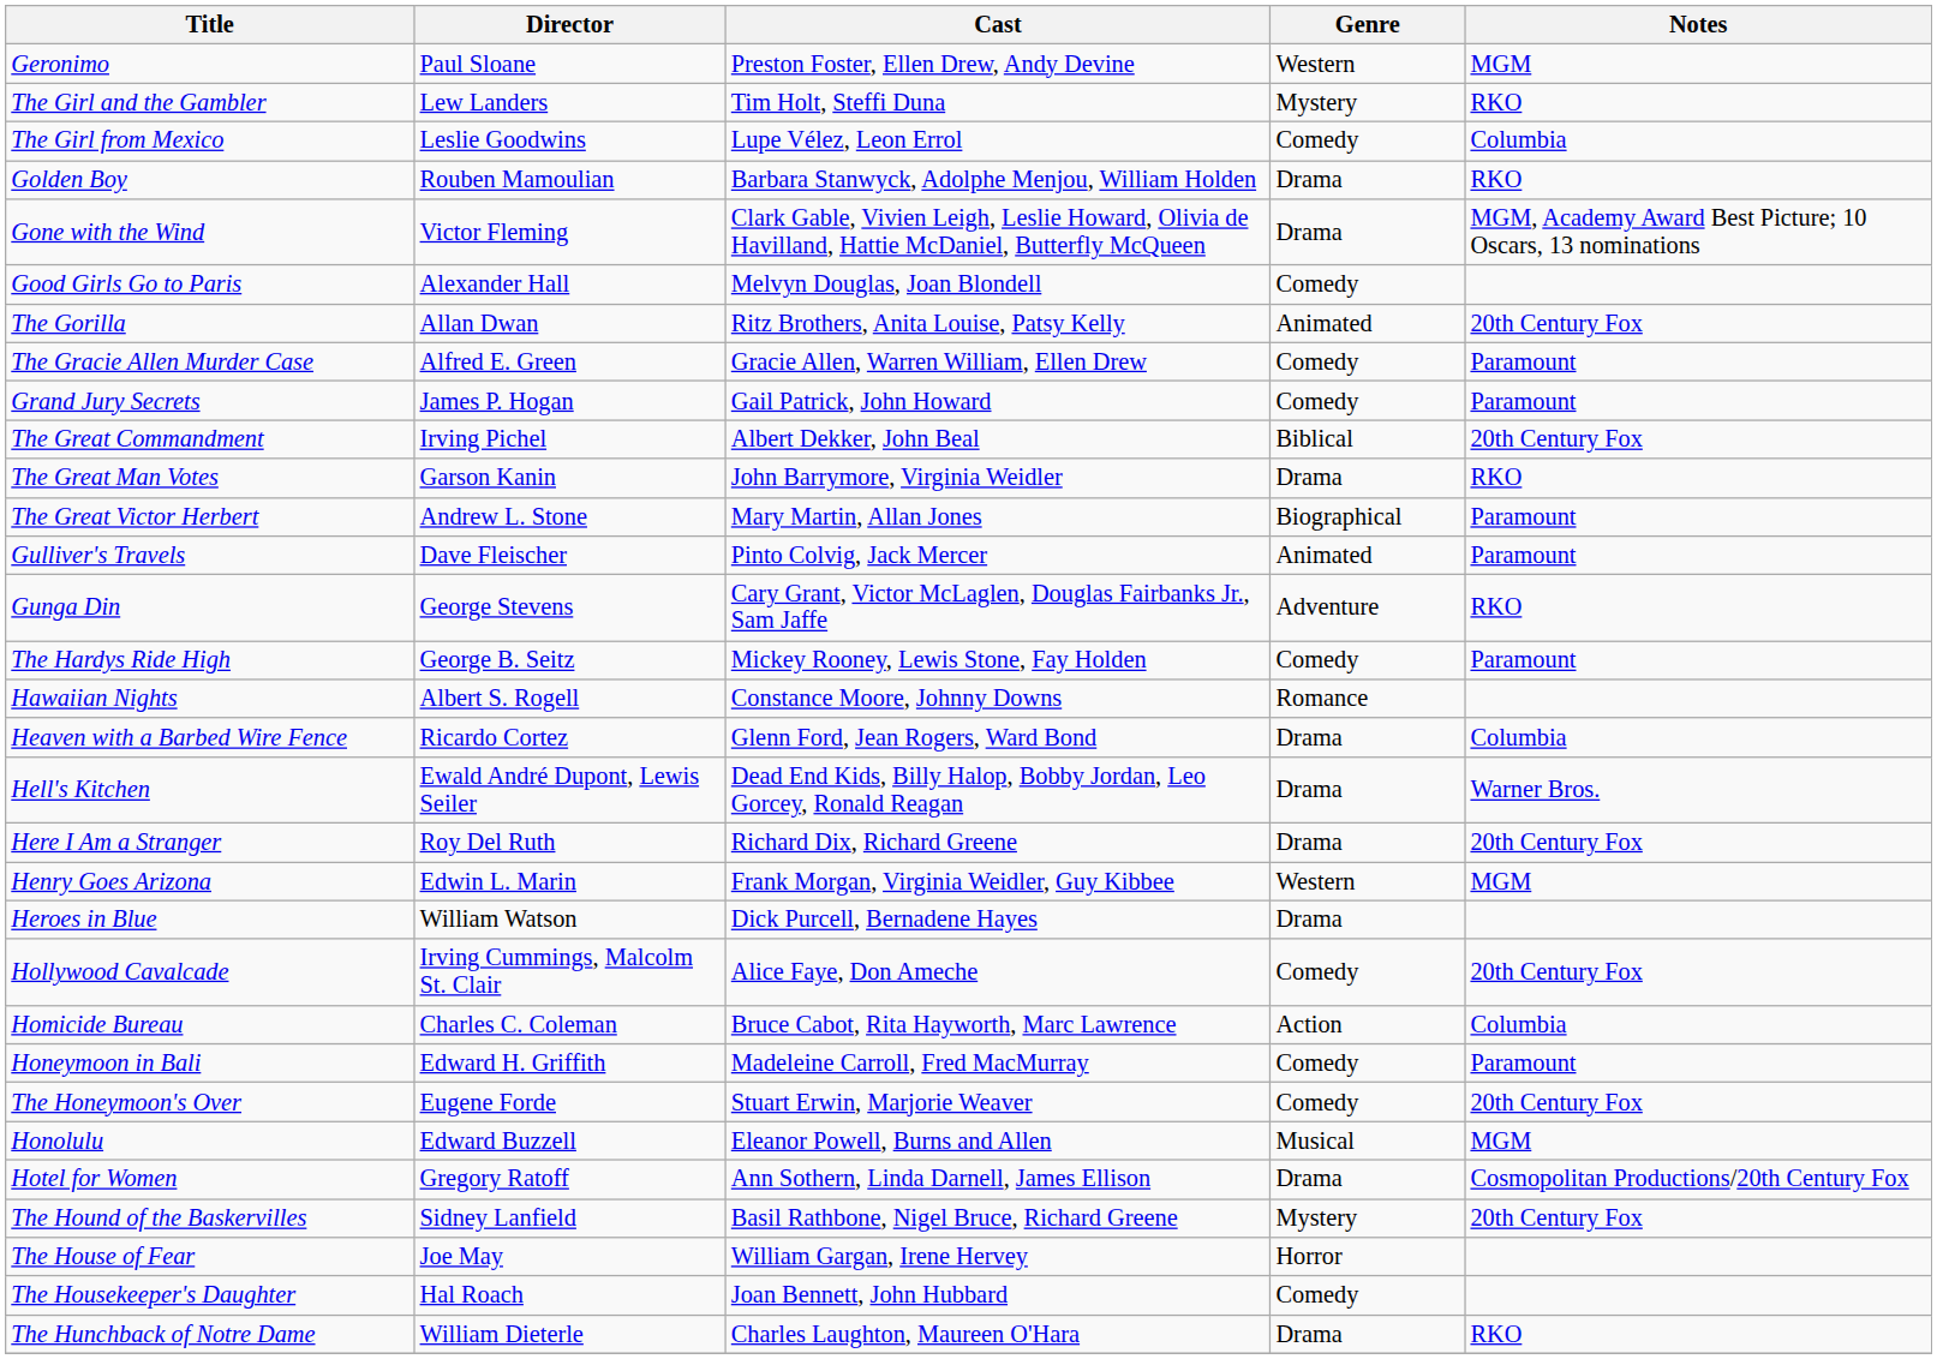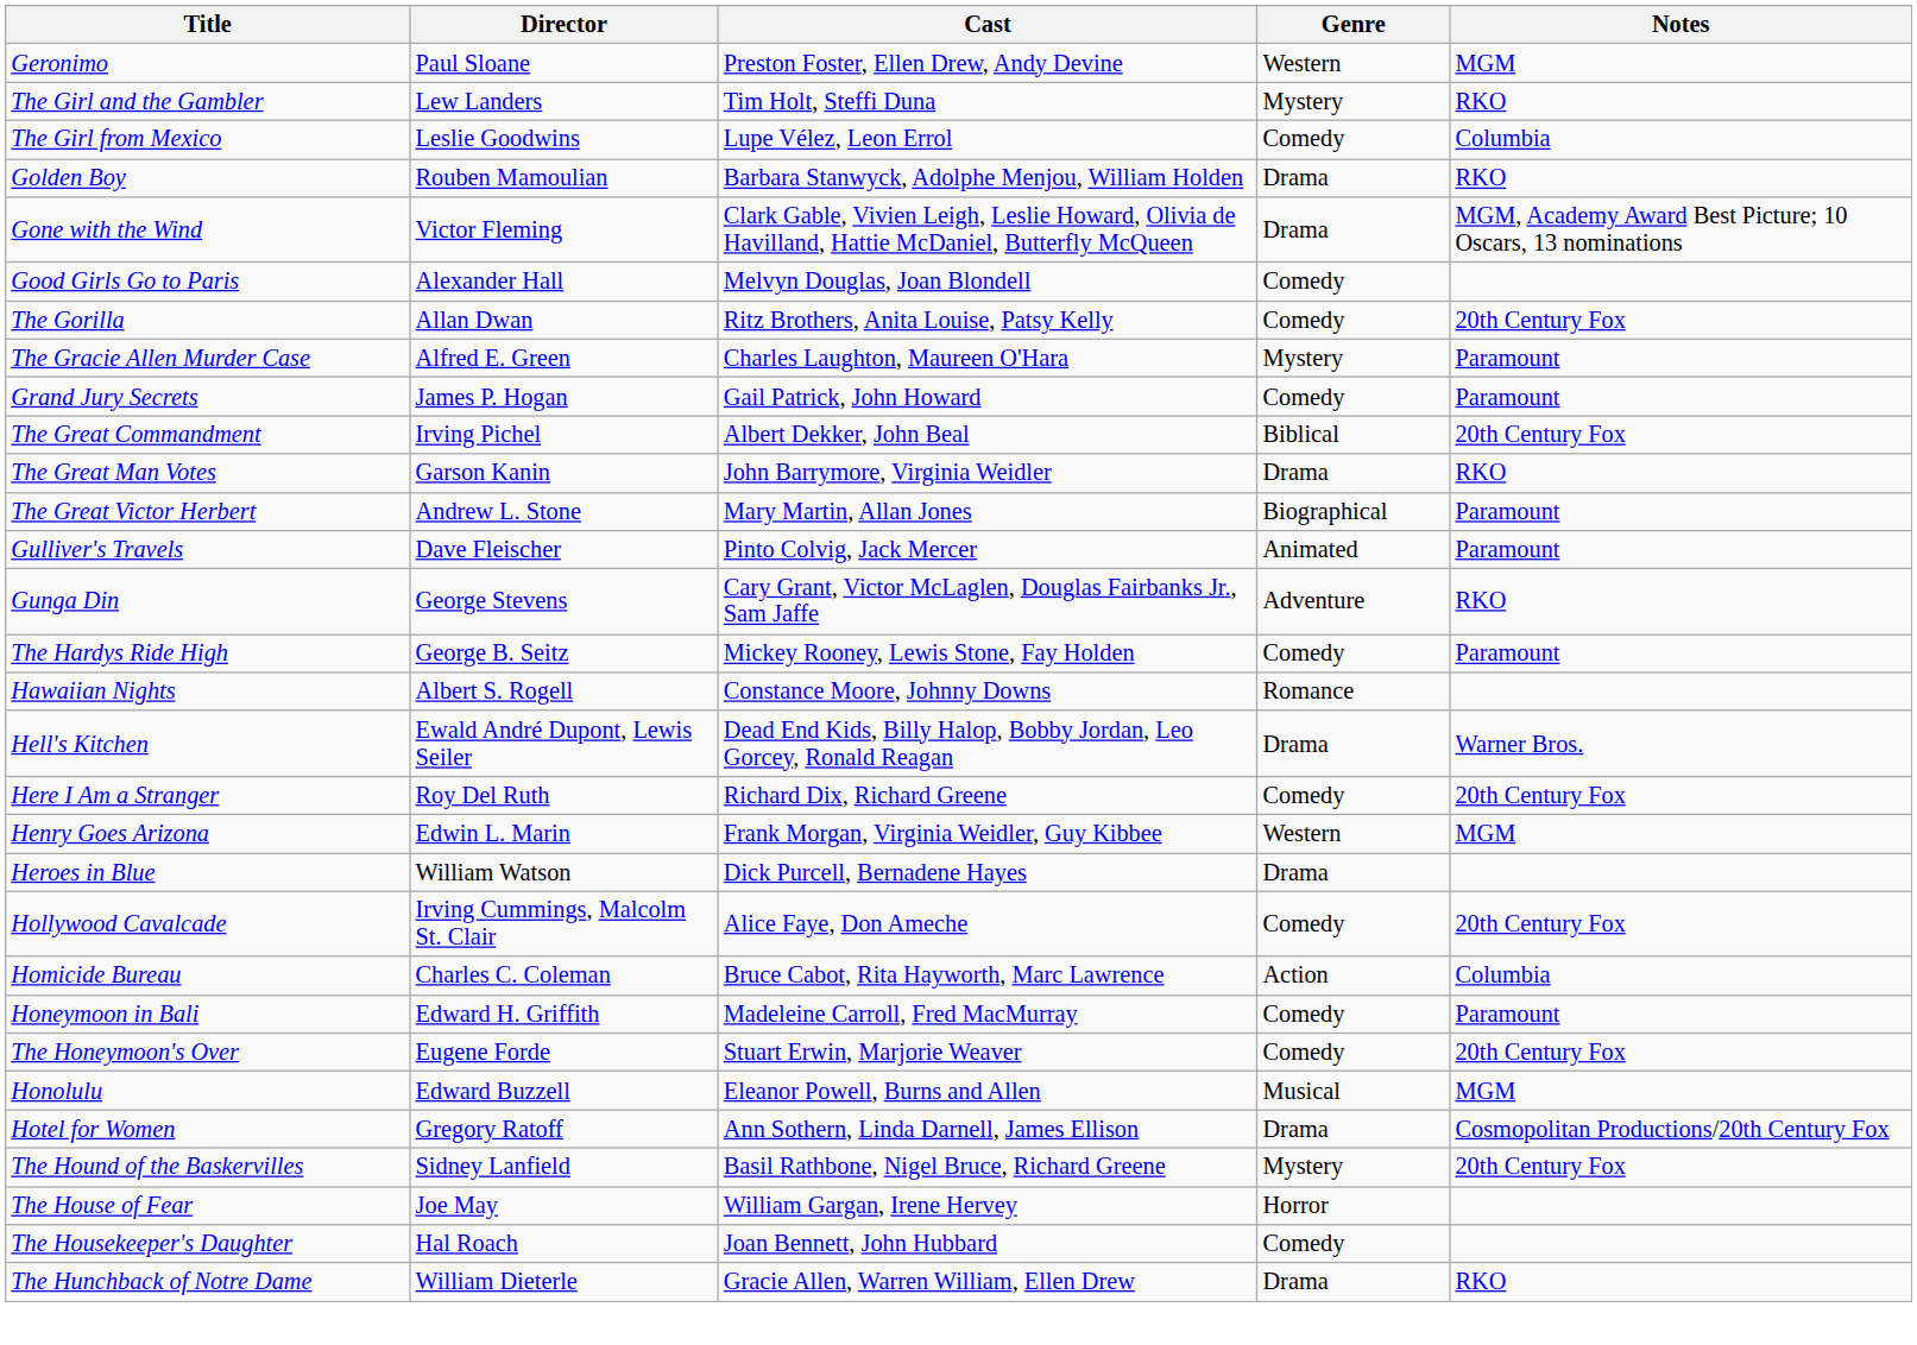The Gorilla | Genre: Animated -> Comedy
The Gracie Allen Murder Case | Cast: Gracie Allen, Warren William, Ellen Drew -> Charles Laughton, Maureen O'Hara
The Gracie Allen Murder Case | Genre: Comedy -> Mystery
- row: Heaven with a Barbed Wire Fence | Ricardo Cortez | Glenn Ford, Jean Rogers, Ward Bond | Drama | Columbia
Here I Am a Stranger | Genre: Drama -> Comedy
The Hunchback of Notre Dame | Cast: Charles Laughton, Maureen O'Hara -> Gracie Allen, Warren William, Ellen Drew
